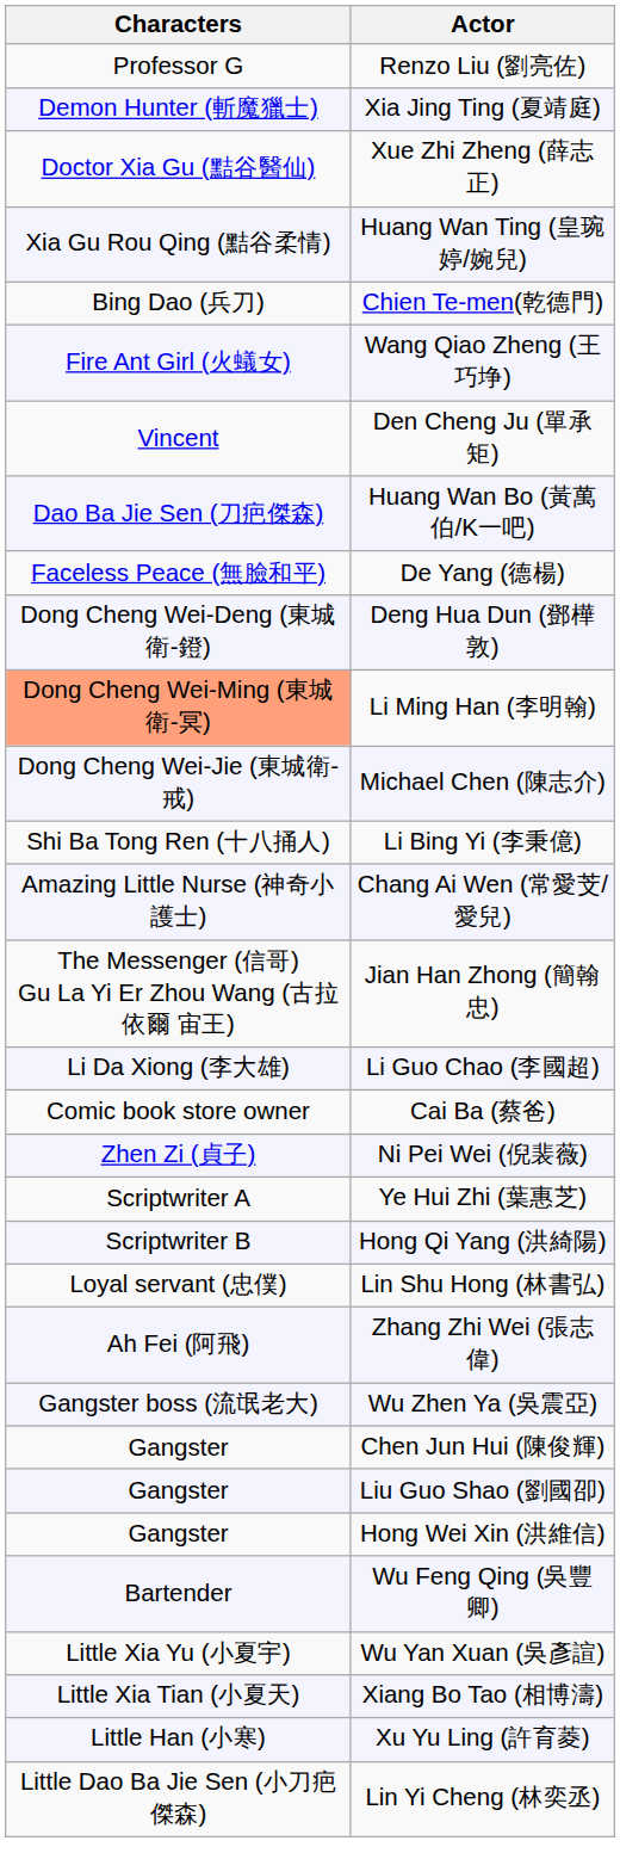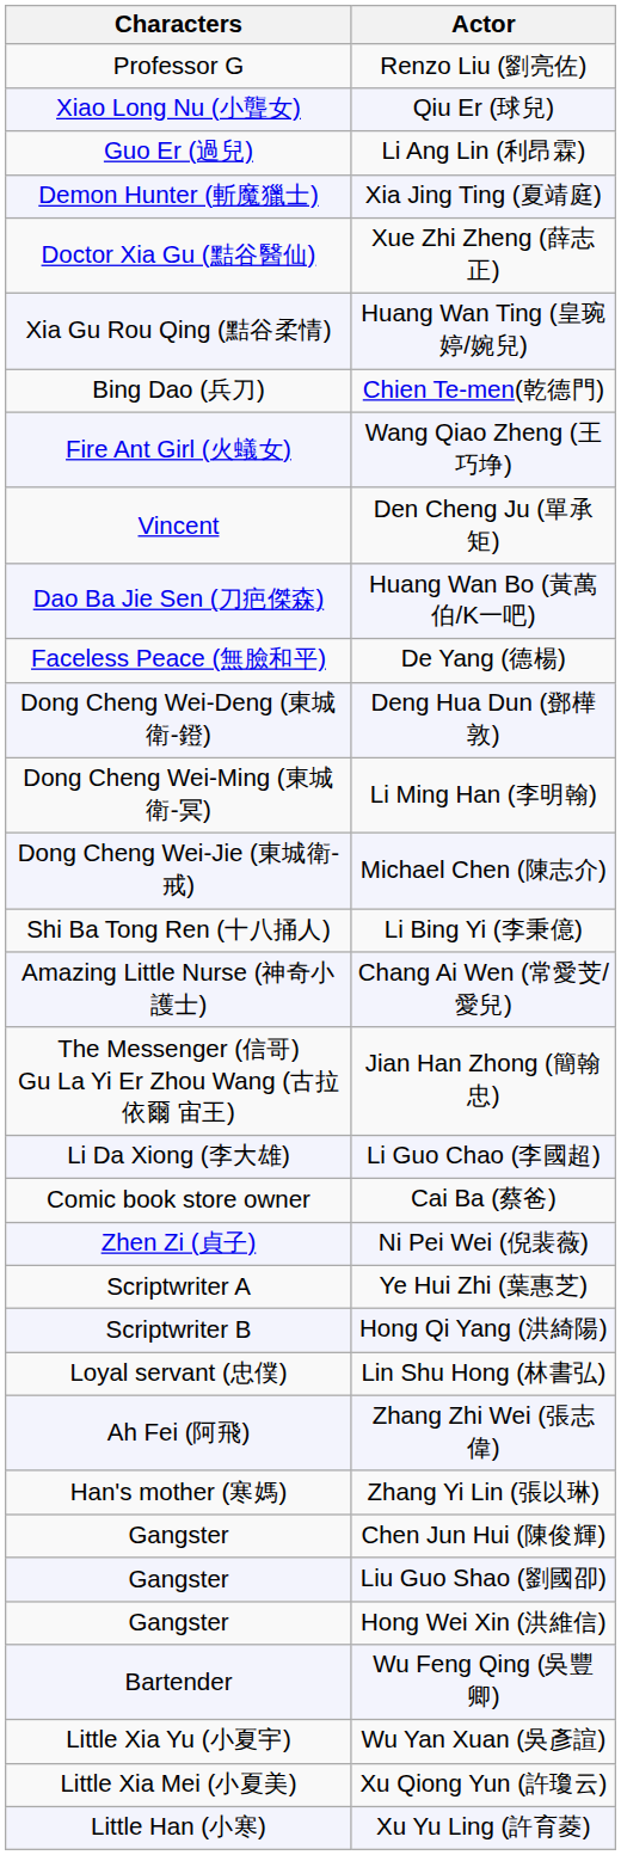+ row: Xiao Long Nu (小聾女) | Qiu Er (球兒)
+ row: Guo Er (過兒) | Li Ang Lin (利昂霖)
Li Ming Han (李明翰) | Characters: lightsalmon background -> no background
+ row: Han's mother (寒媽) | Zhang Yi Lin (張以琳)
- row: Gangster boss (流氓老大) | Wu Zhen Ya (吳震亞)
- row: Little Xia Tian (小夏天) | Xiang Bo Tao (相博濤)
+ row: Little Xia Mei (小夏美) | Xu Qiong Yun (許瓊云)
- row: Little Dao Ba Jie Sen (小刀疤傑森) | Lin Yi Cheng (林奕丞)
